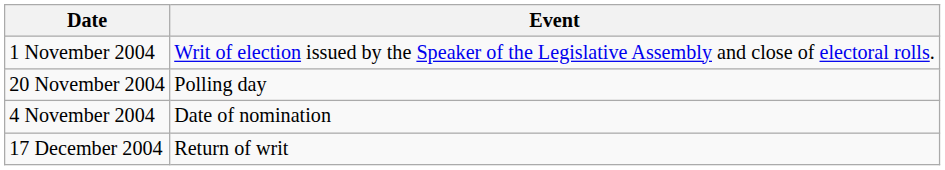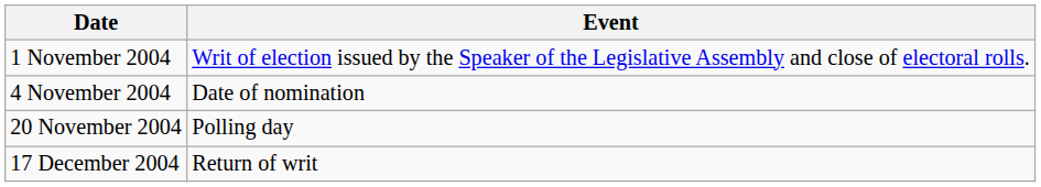rows swapped: 4 November 2004 <-> 20 November 2004
